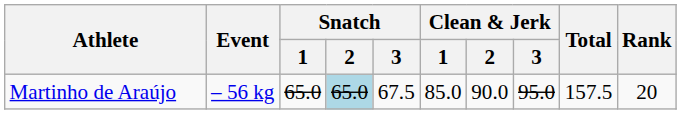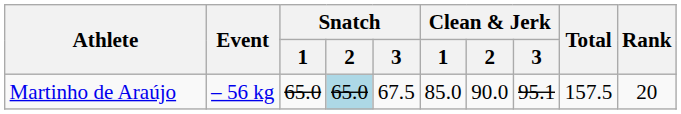Martinho de Araújo | Clean & Jerk / 3: 95.0 -> 95.1
